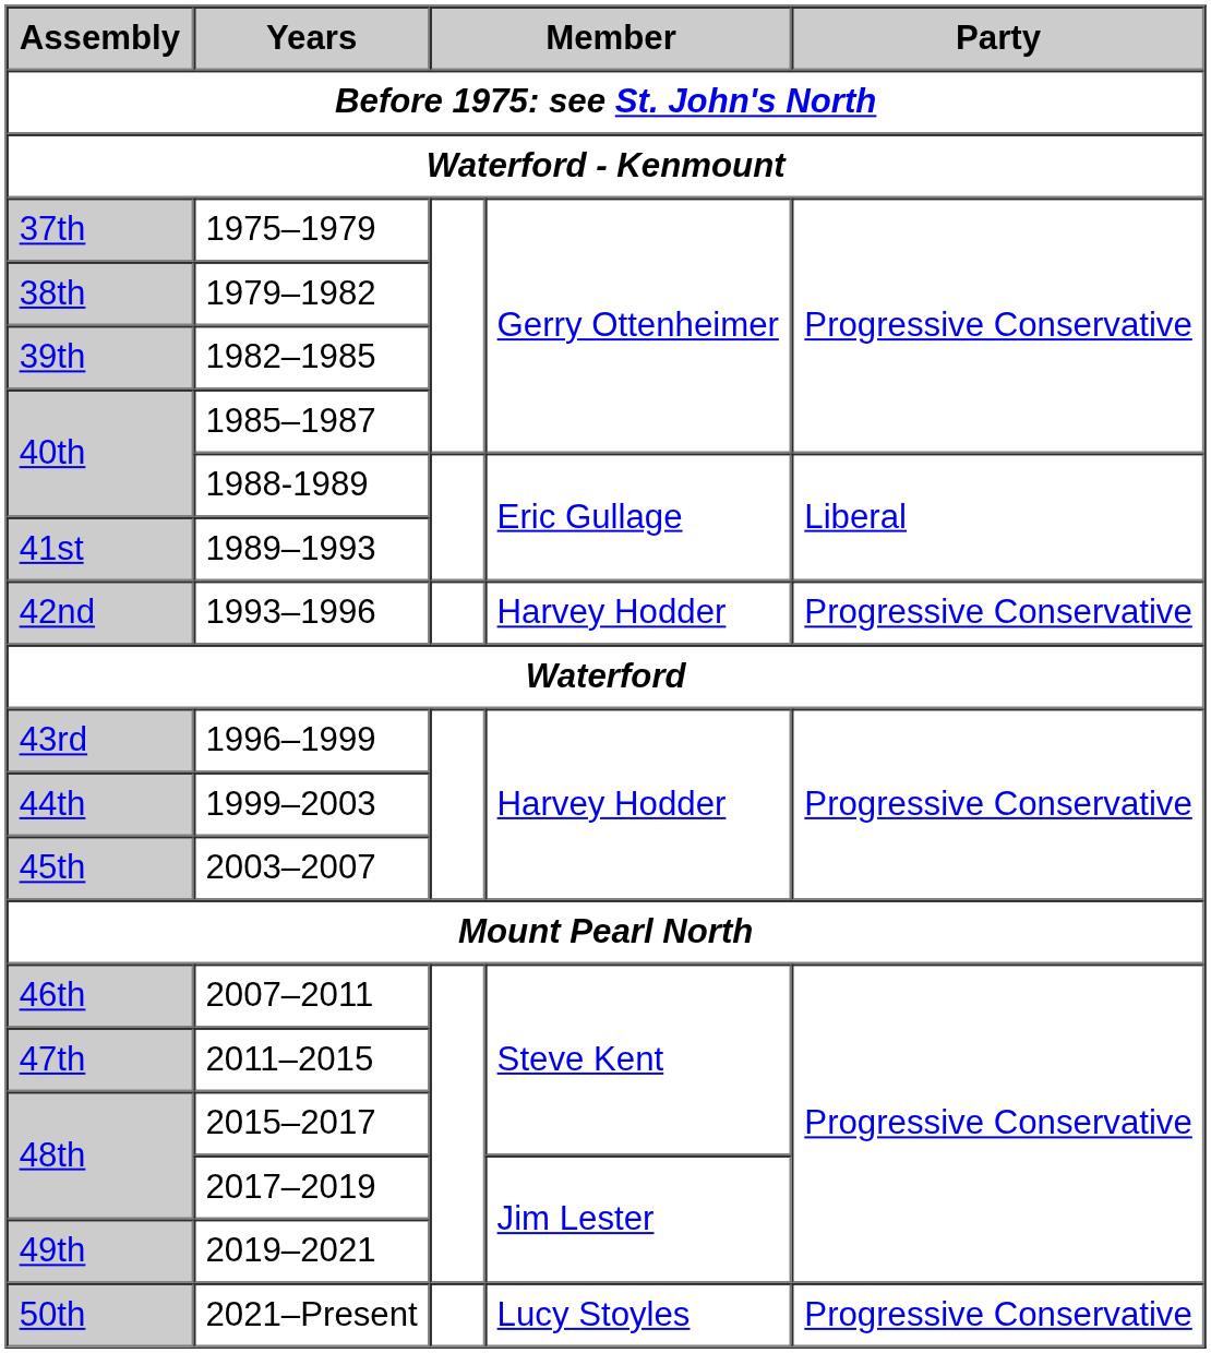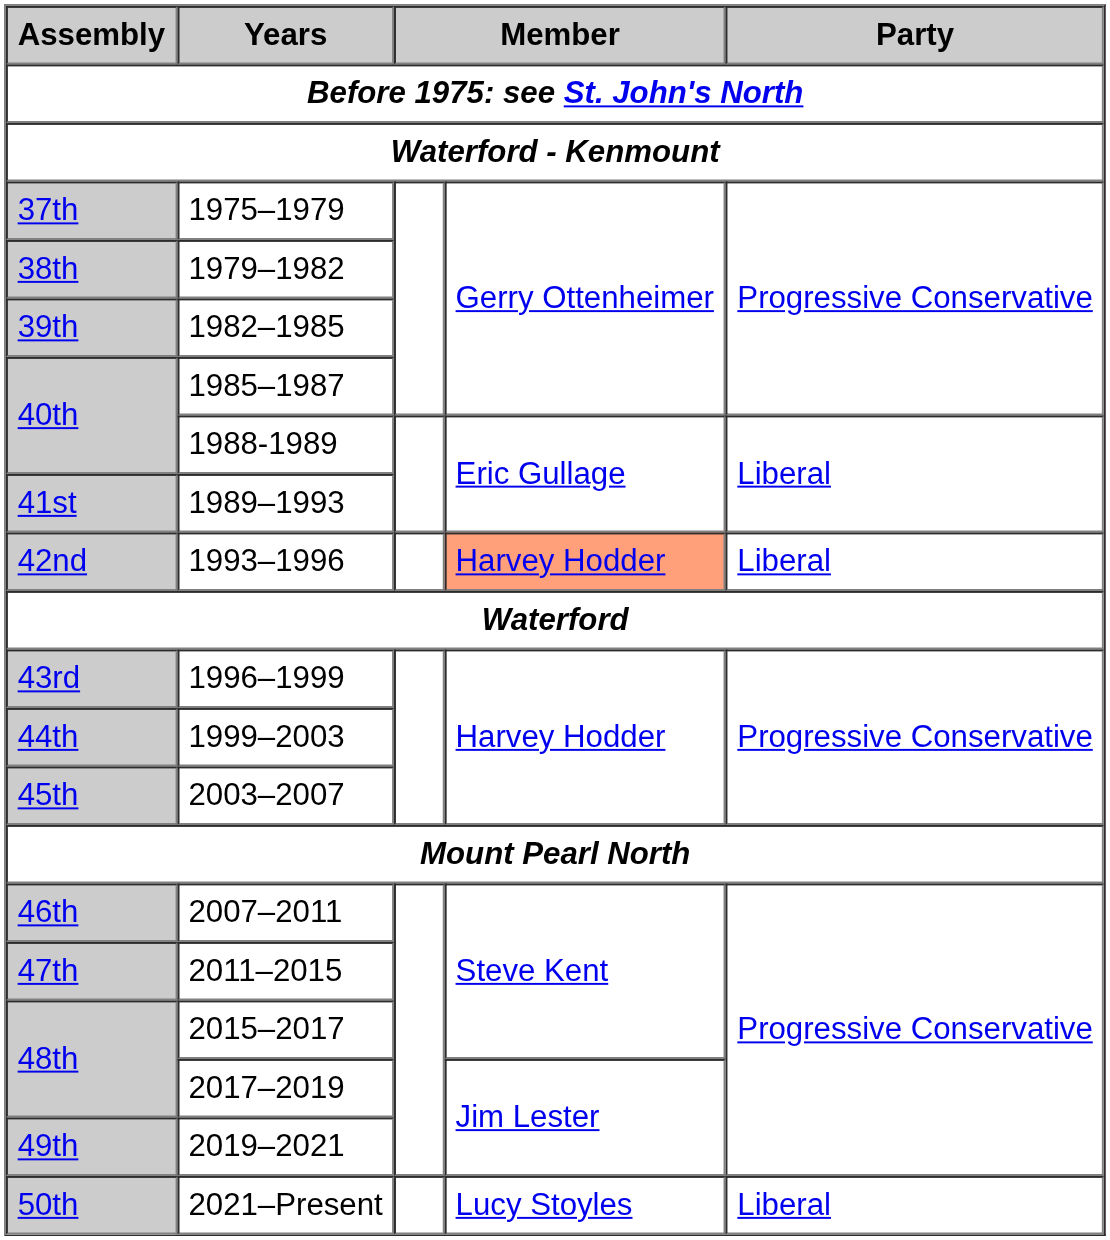42nd | column 4: no background -> lightsalmon background
42nd | Party: Progressive Conservative -> Liberal
50th | Party: Progressive Conservative -> Liberal
